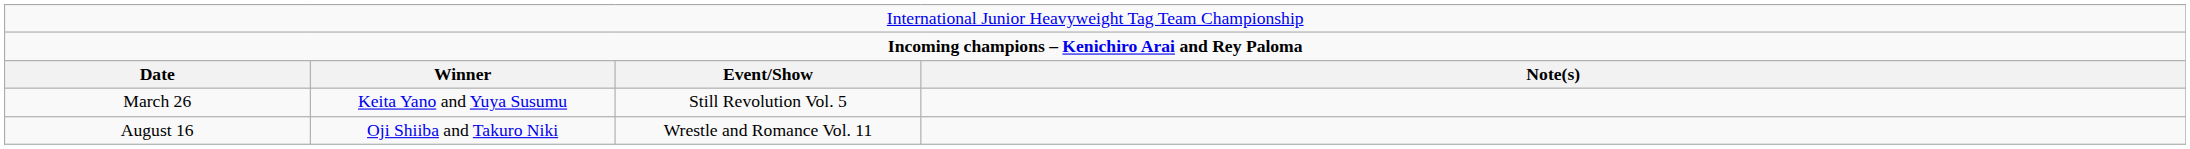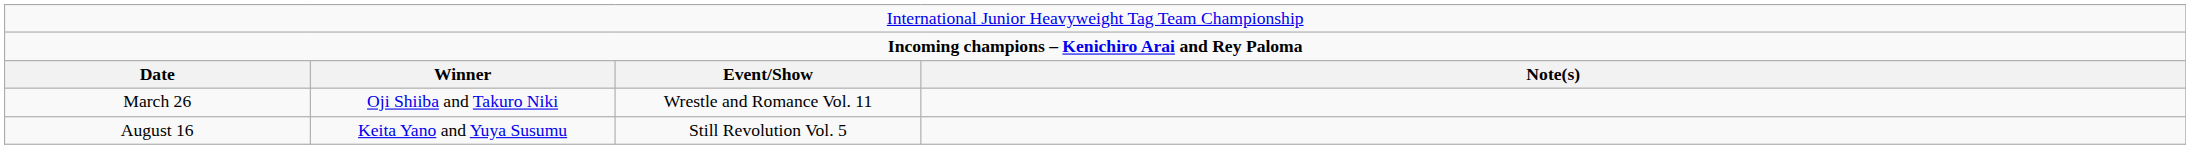March 26 | column 2: Keita Yano and Yuya Susumu -> Oji Shiiba and Takuro Niki
March 26 | column 3: Still Revolution Vol. 5 -> Wrestle and Romance Vol. 11
August 16 | column 2: Oji Shiiba and Takuro Niki -> Keita Yano and Yuya Susumu
August 16 | column 3: Wrestle and Romance Vol. 11 -> Still Revolution Vol. 5
